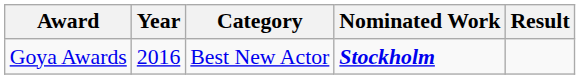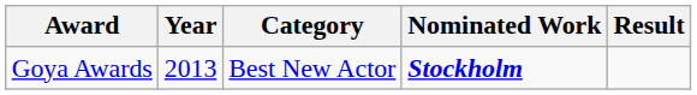Goya Awards | Year: 2016 -> 2013
